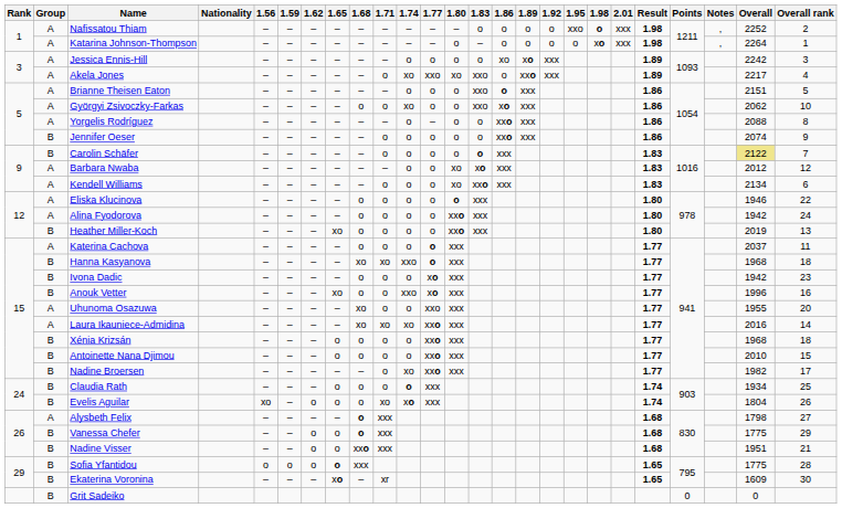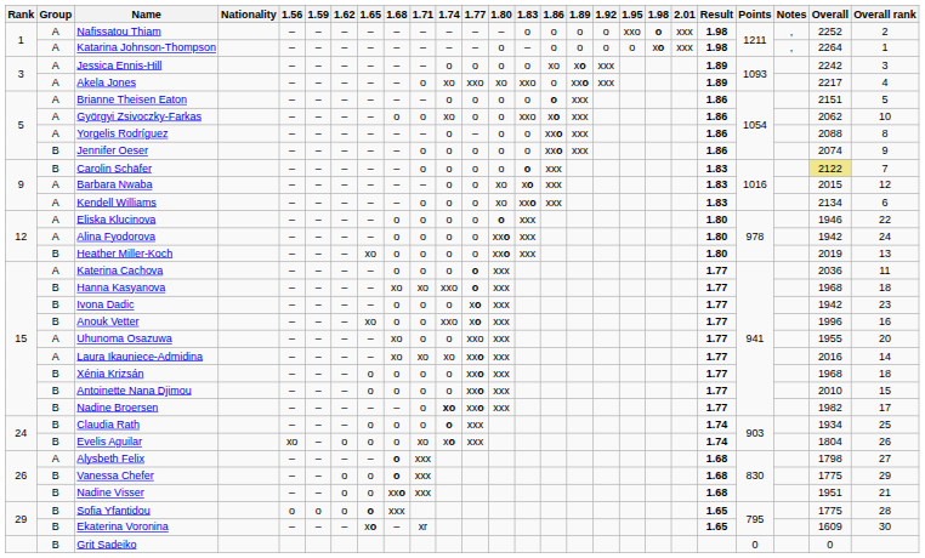Brianne Theisen Eaton | 1.83: xxo -> o
Barbara Nwaba | Overall: 2012 -> 2015
Katerina Cachova | Overall: 2037 -> 2036
Nadine Broersen | 1.74: normal -> bold
